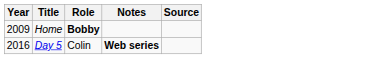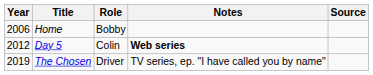Home | Year: 2009 -> 2006
Home | Role: bold -> normal
Day 5 | Year: 2016 -> 2012
+ row: 2019 | The Chosen | Driver | TV series, ep. "I have called you by name"
